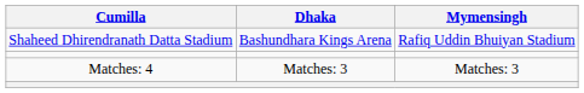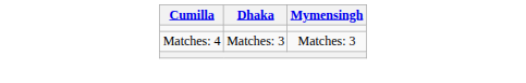- row: Shaheed Dhirendranath Datta Stadium | Bashundhara Kings Arena | Rafiq Uddin Bhuiyan Stadium
